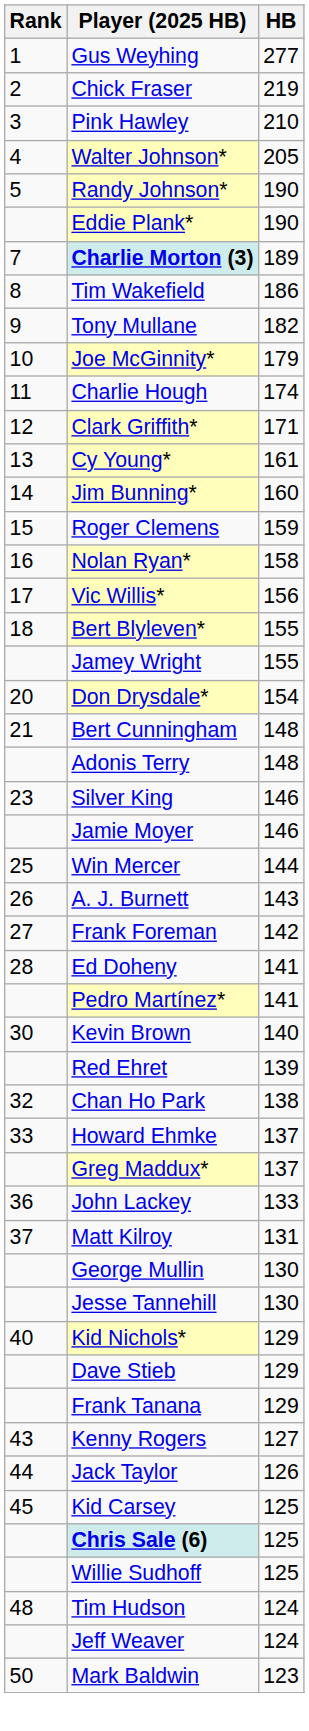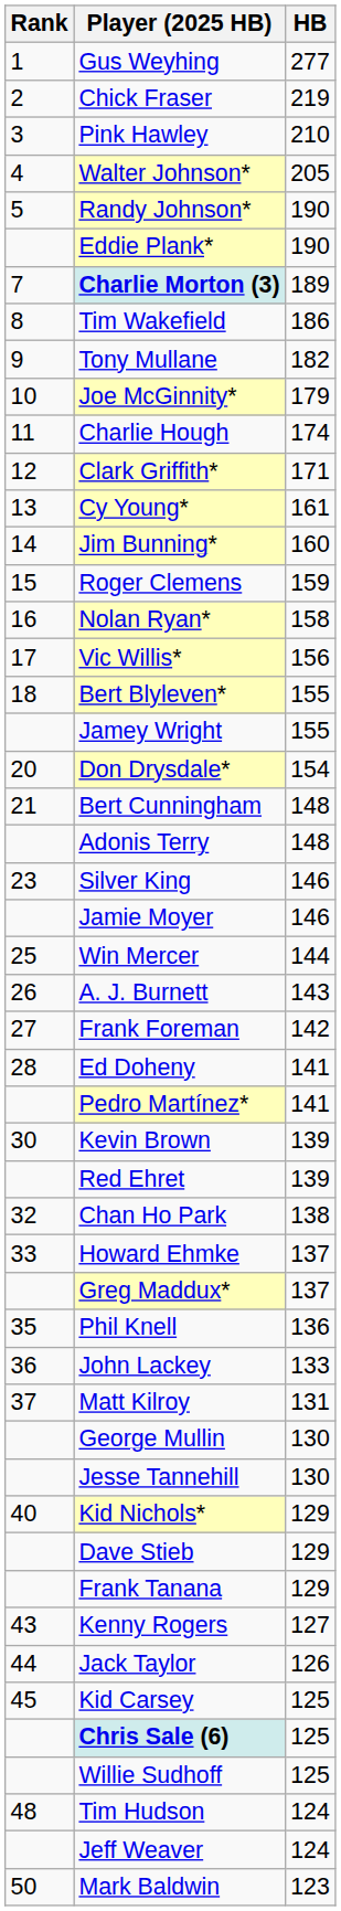Kevin Brown | HB: 140 -> 139
+ row: 35 | Phil Knell | 136
